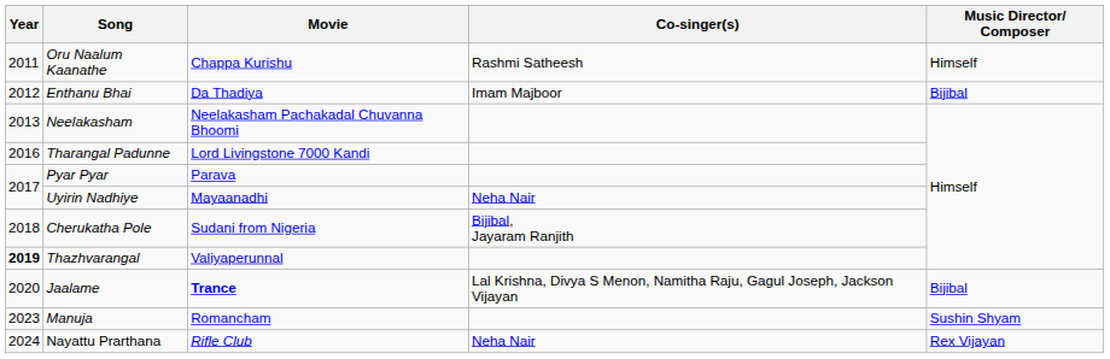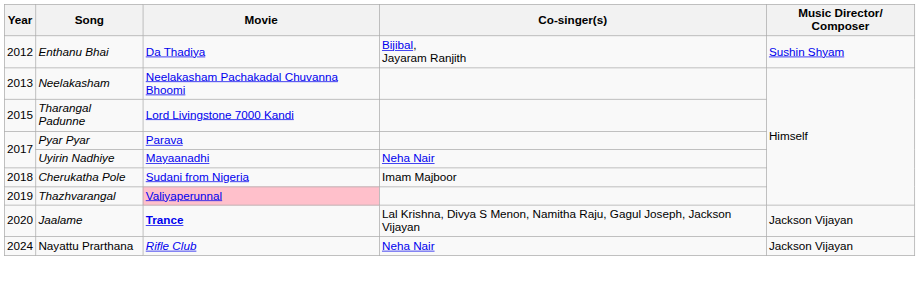- row: 2011 | Oru Naalum Kaanathe | Chappa Kurishu | Rashmi Satheesh | Himself
Enthanu Bhai | Co-singer(s): Imam Majboor -> Bijibal, Jayaram Ranjith
Enthanu Bhai | Music Director/ Composer: Bijibal -> Sushin Shyam
Tharangal Padunne | Year: 2016 -> 2015
Cherukatha Pole | Co-singer(s): Bijibal, Jayaram Ranjith -> Imam Majboor
Thazhvarangal | Year: bold -> normal
Thazhvarangal | Movie: no background -> pink background
Jaalame | Music Director/ Composer: Bijibal -> Jackson Vijayan
- row: 2023 | Manuja | Romancham | Sushin Shyam
Nayattu Prarthana | Music Director/ Composer: Rex Vijayan -> Jackson Vijayan
